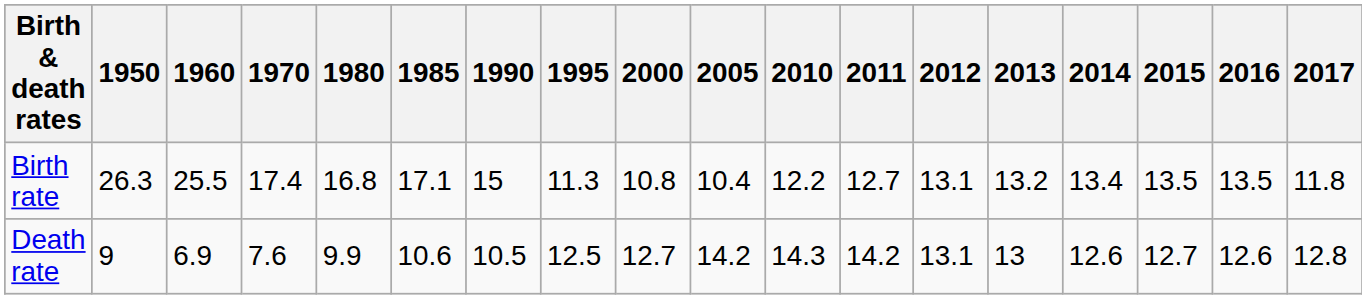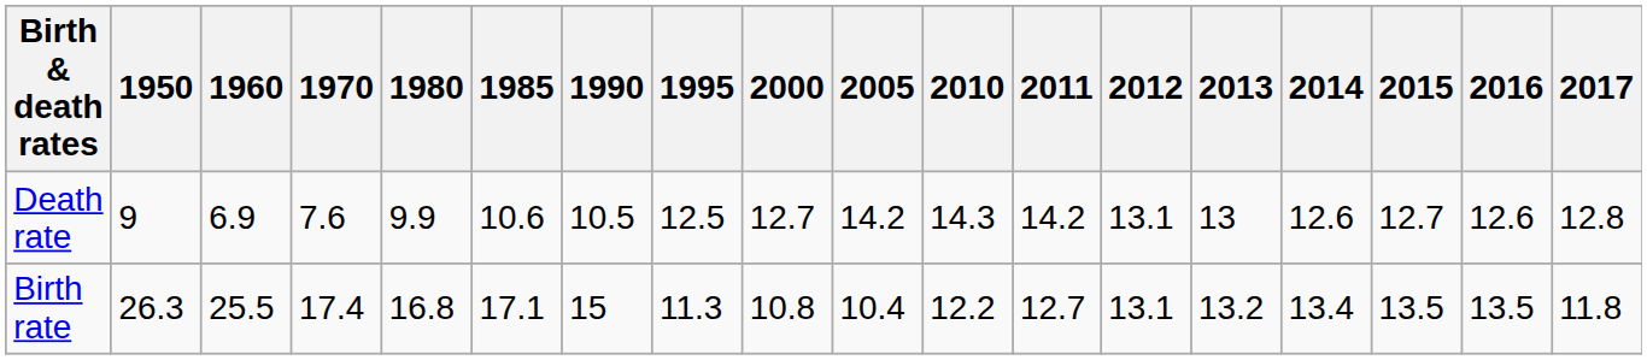rows swapped: Birth rate <-> Death rate
